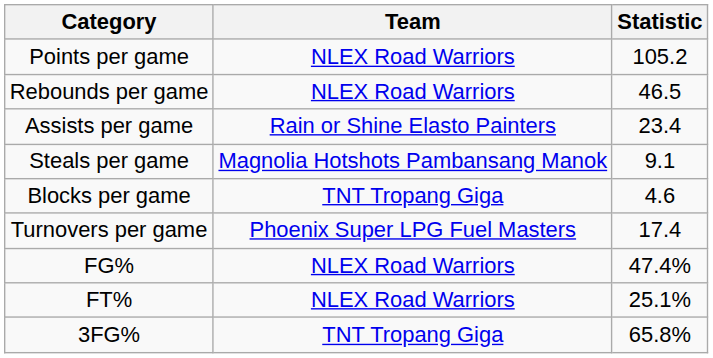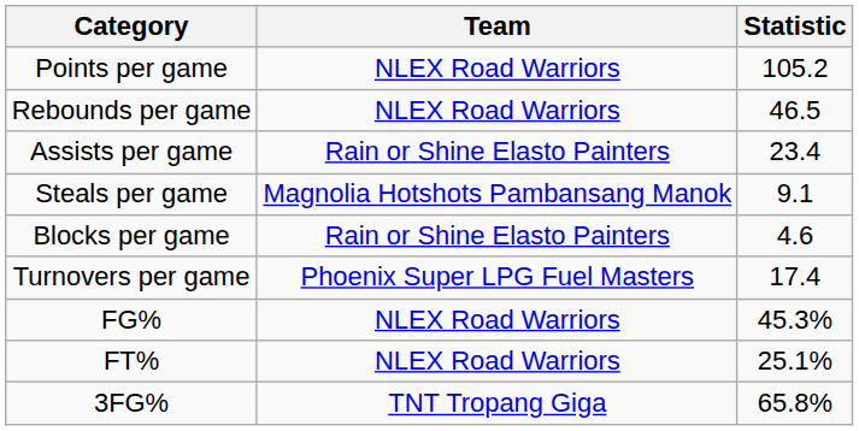Blocks per game | Team: TNT Tropang Giga -> Rain or Shine Elasto Painters
FG% | Statistic: 47.4% -> 45.3%
